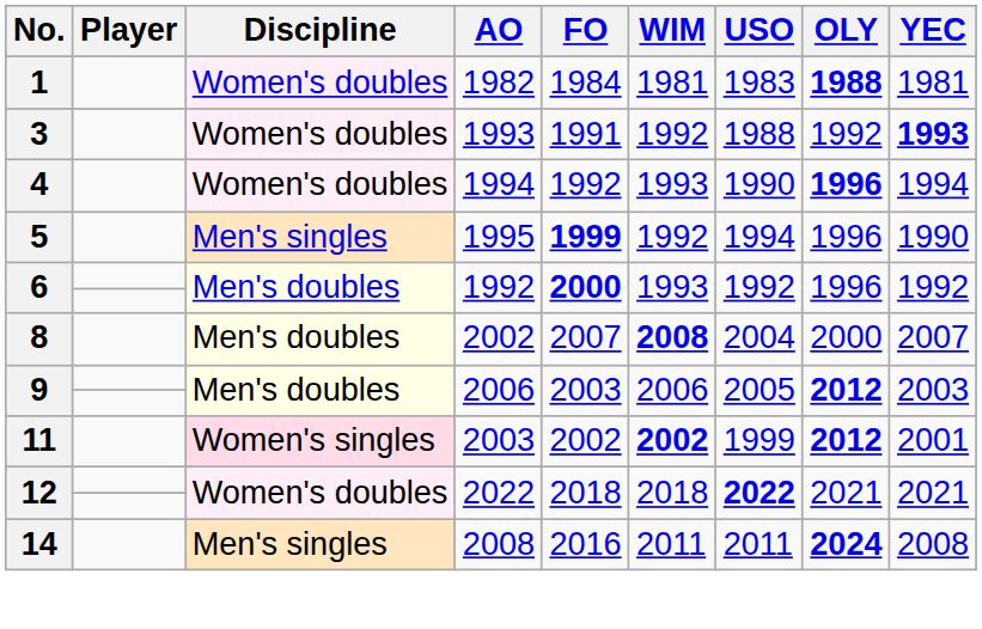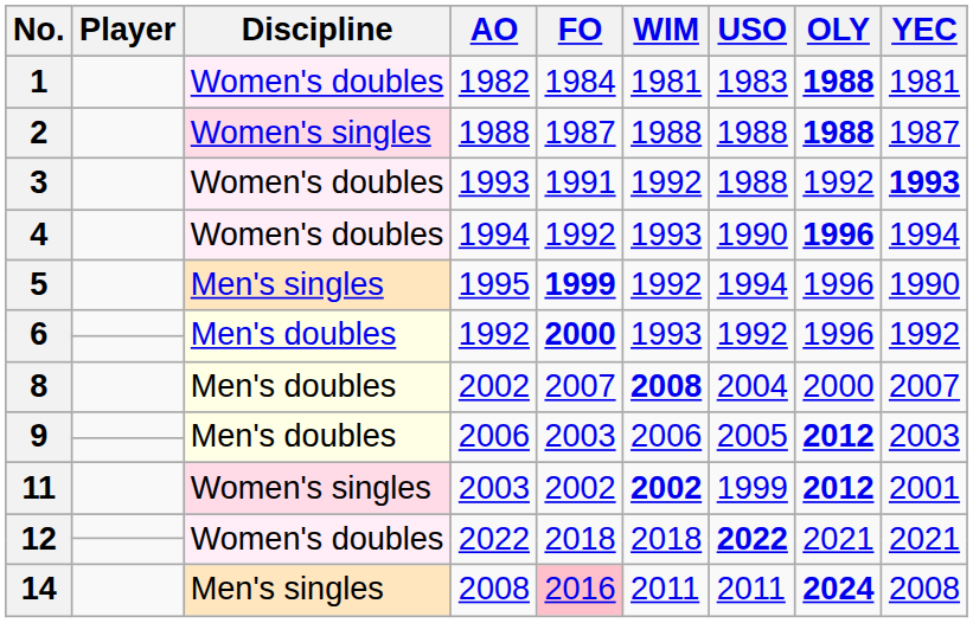+ row: 2 | Women's singles | 1988 | 1987 | 1988 | 1988 | 1988 | 1987
14 | FO: no background -> pink background
